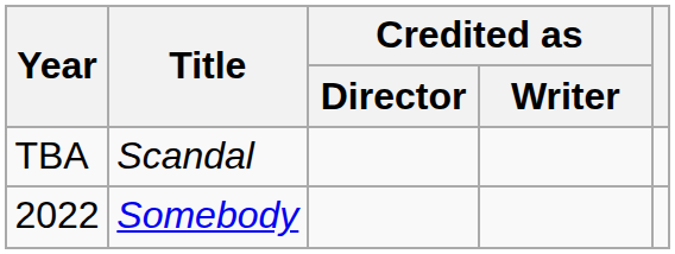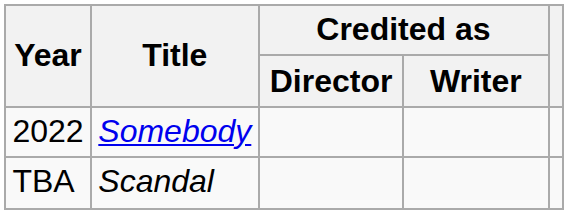rows swapped: 2022 <-> TBA
